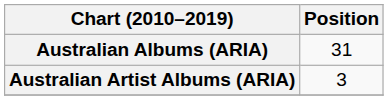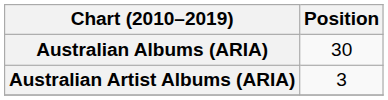Australian Albums (ARIA) | Position: 31 -> 30
